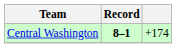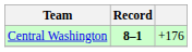Central Washington | column 3: +174 -> +176
